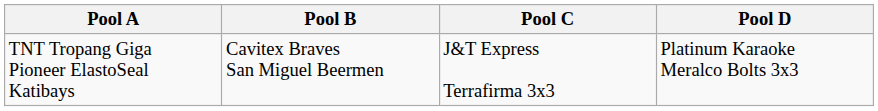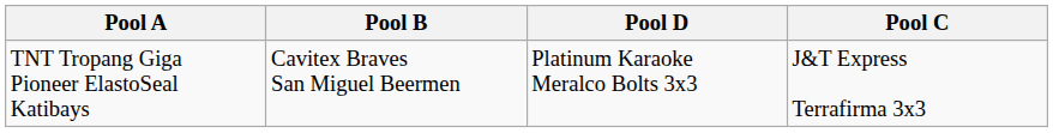columns swapped: Pool C <-> Pool D
